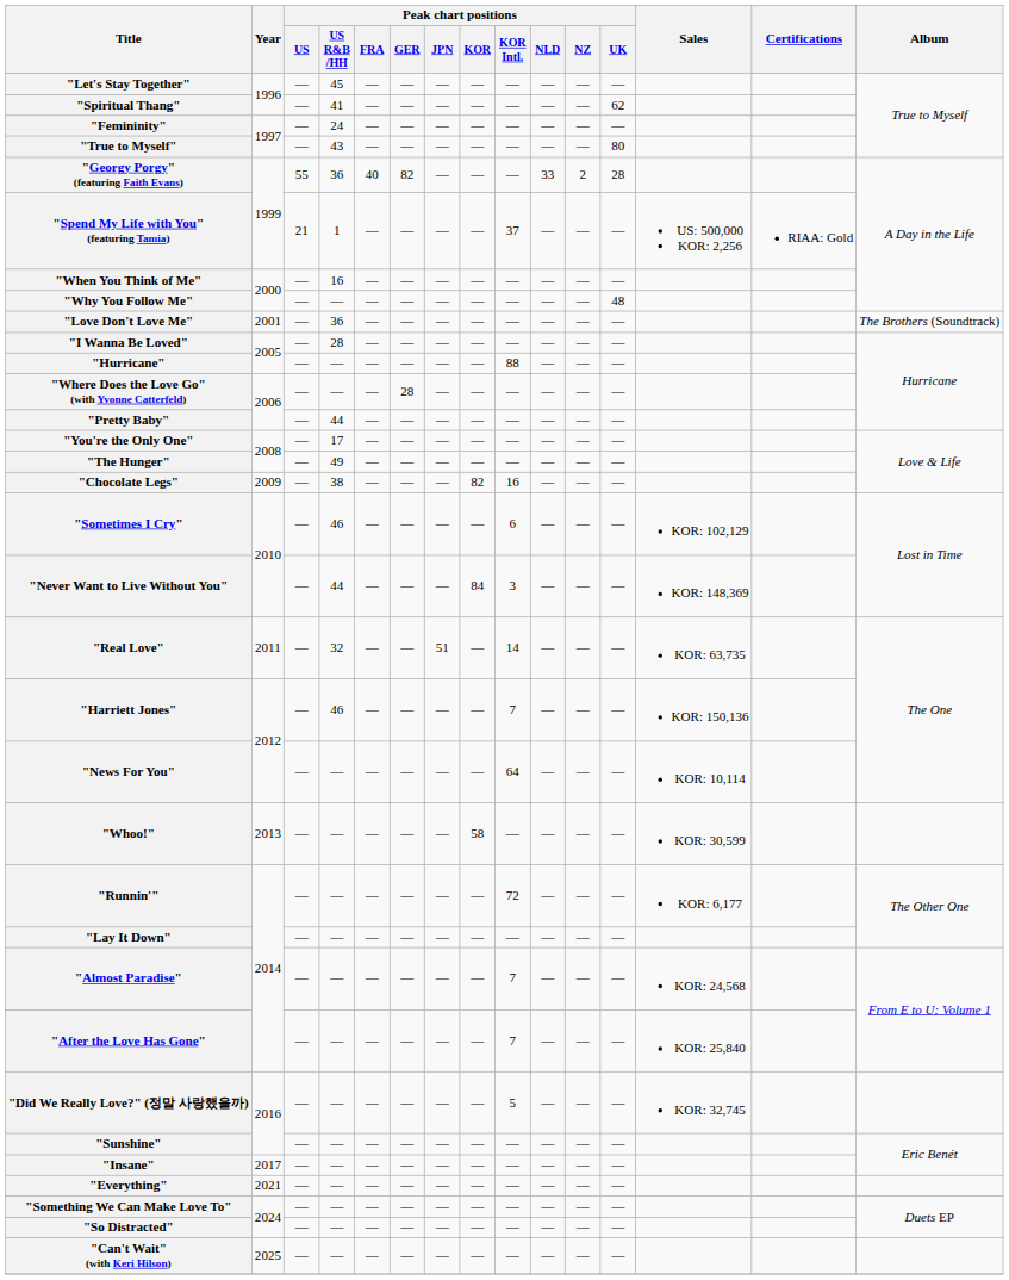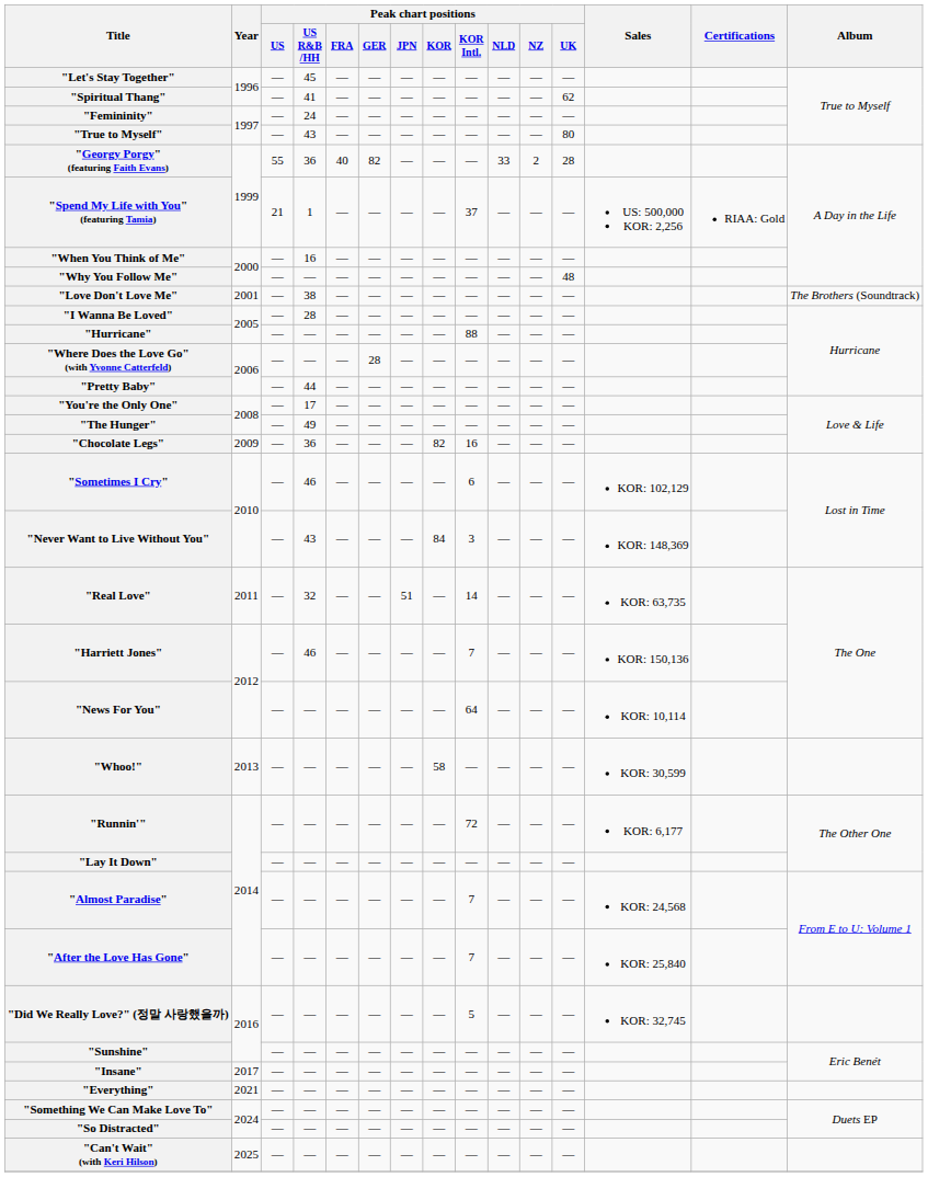"Love Don't Love Me" | Peak chart positions / US R&B /HH: 36 -> 38
"Chocolate Legs" | Peak chart positions / US R&B /HH: 38 -> 36
"Never Want to Live Without You" | Peak chart positions / US R&B /HH: 44 -> 43
